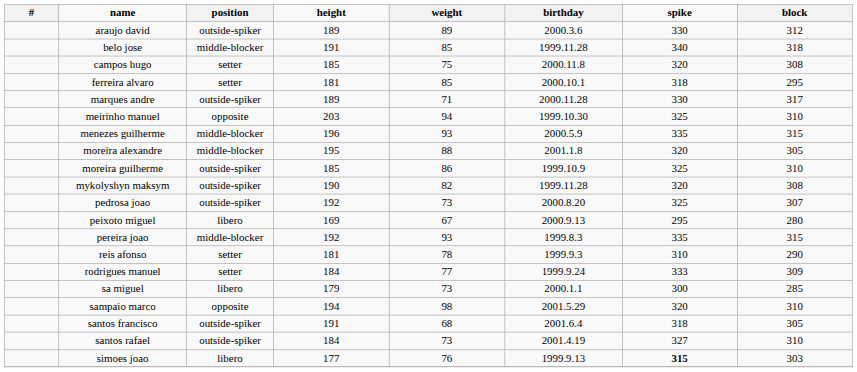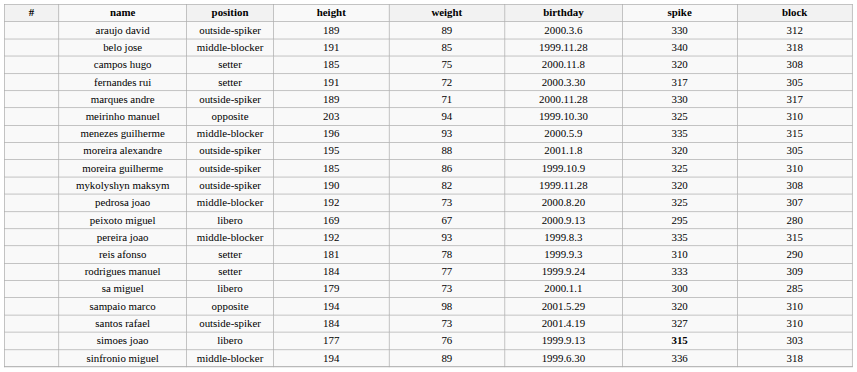+ row: fernandes rui | setter | 191 | 72 | 2000.3.30 | 317 | 305
- row: ferreira alvaro | setter | 181 | 85 | 2000.10.1 | 318 | 295
moreira alexandre | position: middle-blocker -> outside-spiker
pedrosa joao | position: outside-spiker -> middle-blocker
- row: santos francisco | outside-spiker | 191 | 68 | 2001.6.4 | 318 | 305
+ row: sinfronio miguel | middle-blocker | 194 | 89 | 1999.6.30 | 336 | 318
